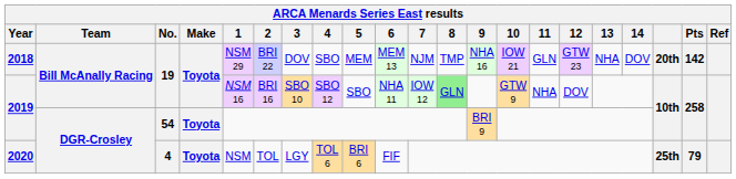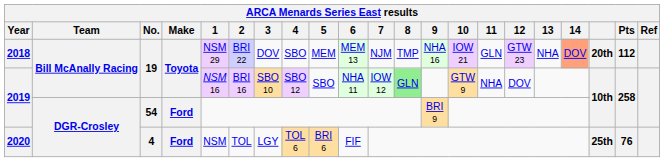2018 | 14: no background -> lightsalmon background
2018 | Pts: 142 -> 112
2019 / 54 | Make: Toyota -> Ford
2020 | Make: Toyota -> Ford
2020 | Pts: 79 -> 76
